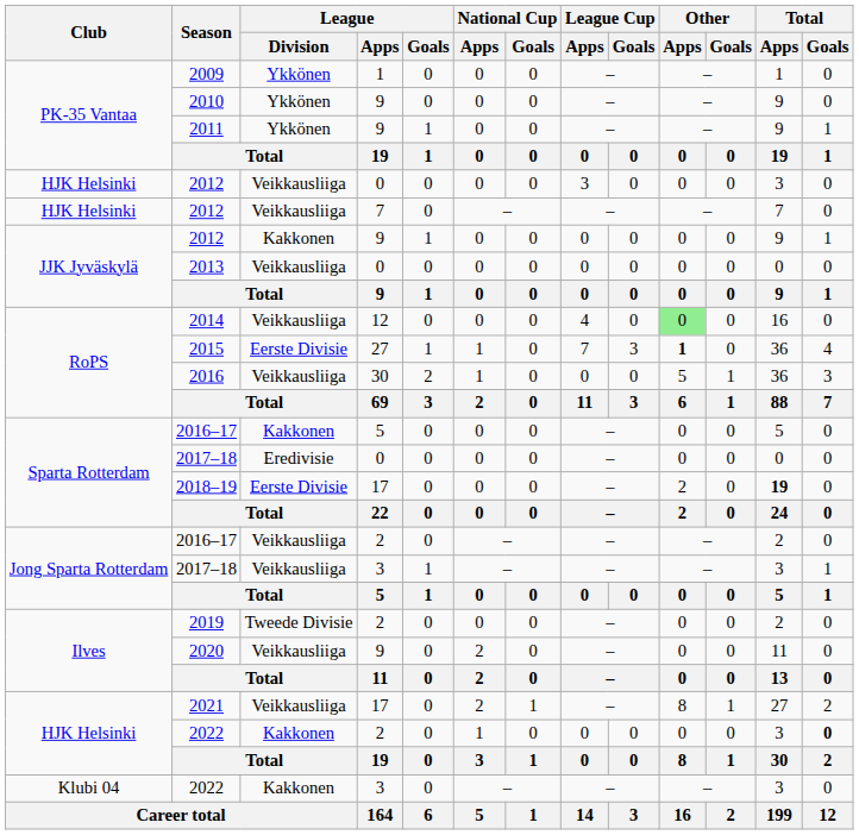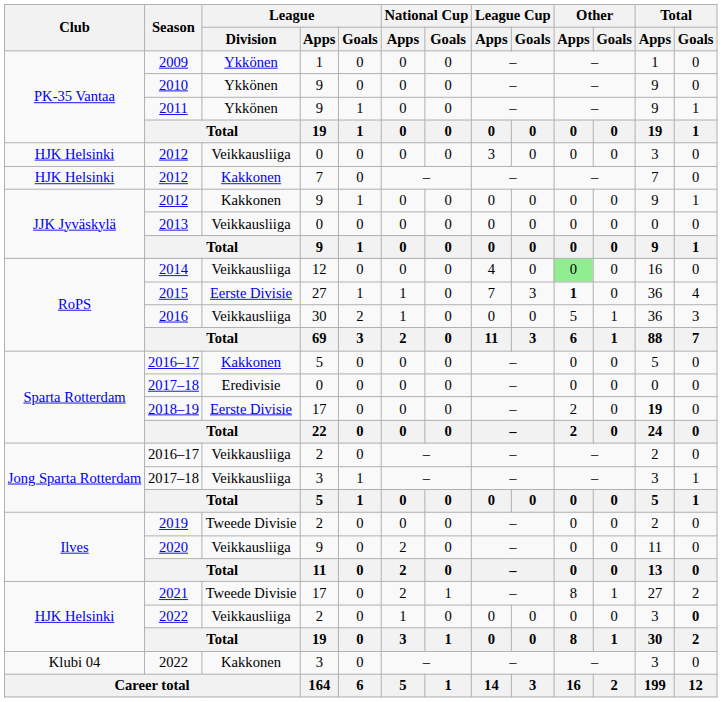2012 / 7 | League / Division: Veikkausliiga -> Kakkonen
2021 | League / Division: Veikkausliiga -> Tweede Divisie
2022 / 2 | League / Division: Kakkonen -> Veikkausliiga
